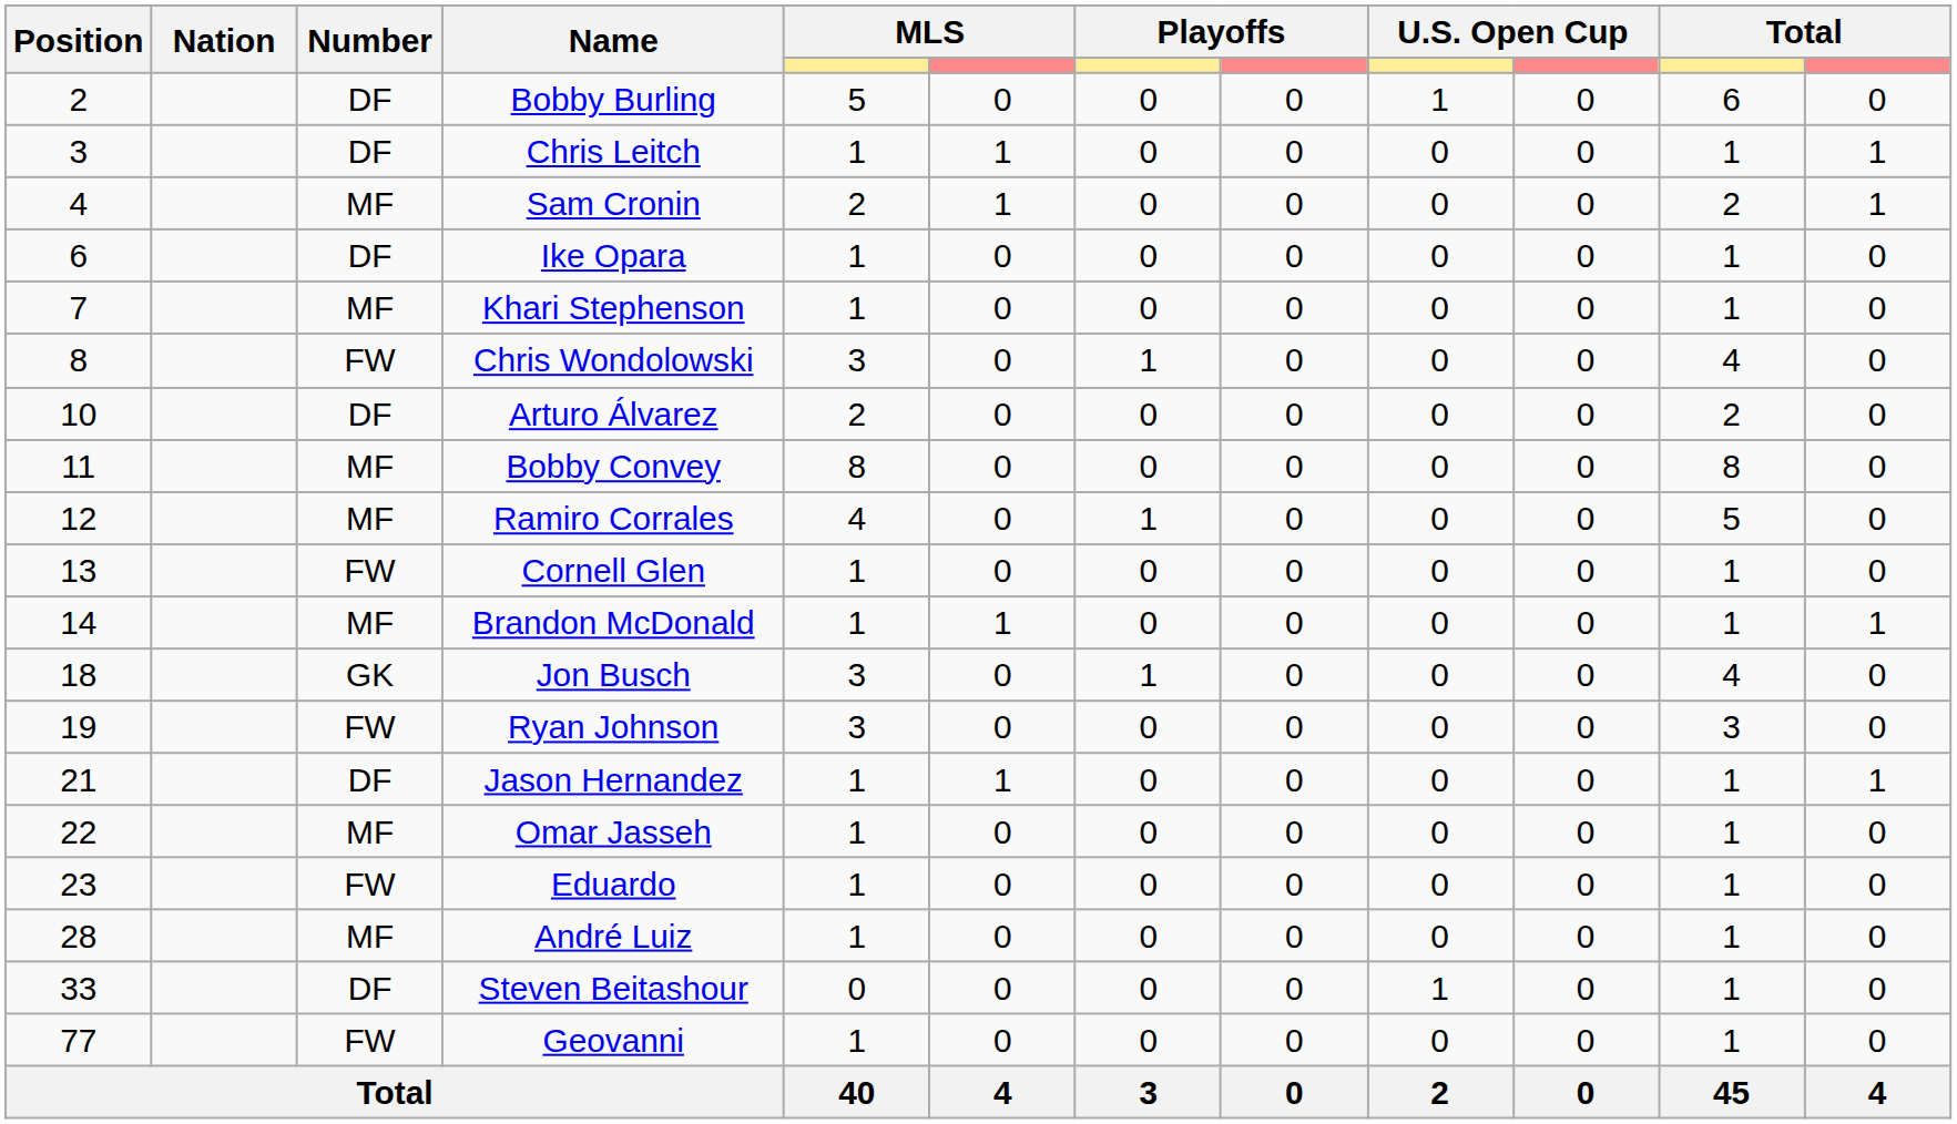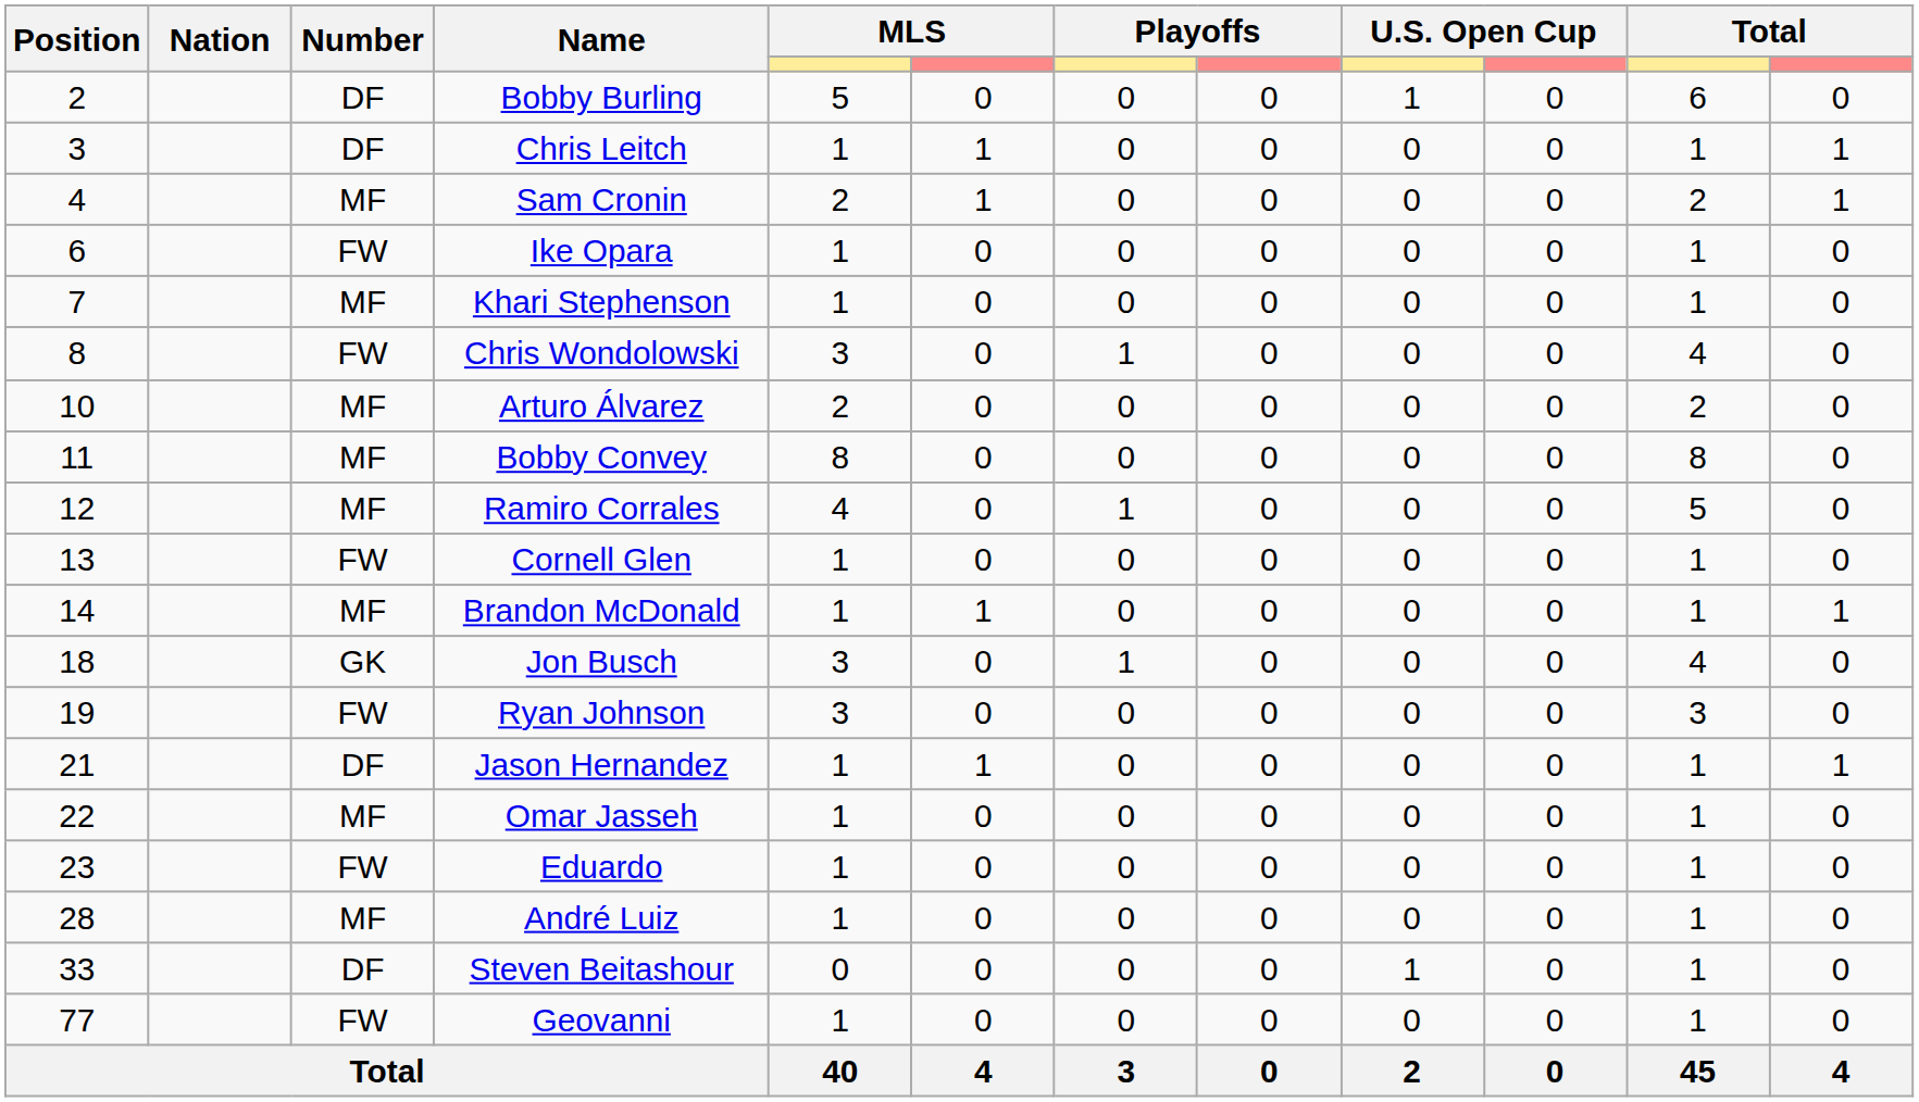Ike Opara | Number: DF -> FW
Arturo Álvarez | Number: DF -> MF
